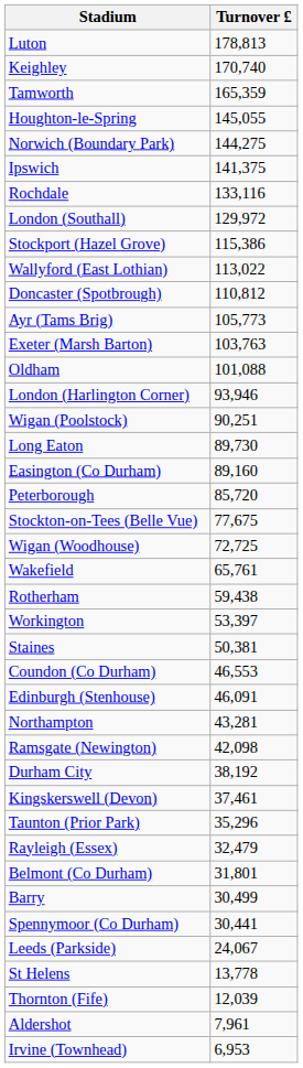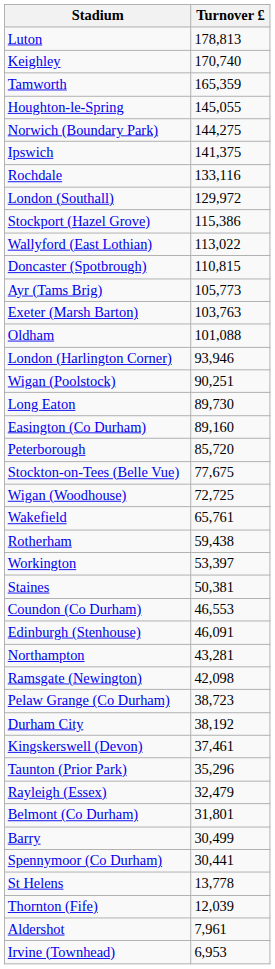Doncaster (Spotbrough) | Turnover £: 110,812 -> 110,815
+ row: Pelaw Grange (Co Durham) | 38,723
- row: Leeds (Parkside) | 24,067
